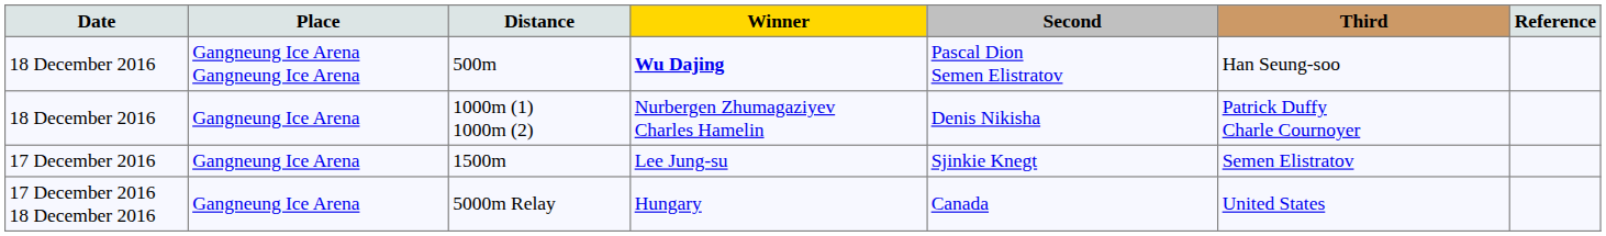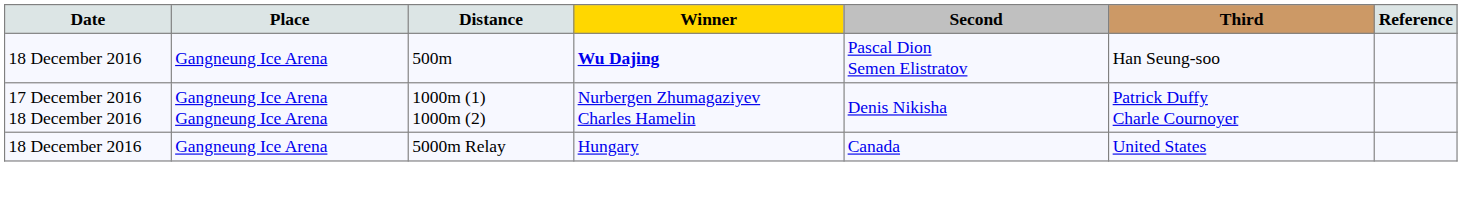500m | Place: Gangneung Ice Arena Gangneung Ice Arena -> Gangneung Ice Arena
1000m (1) 1000m (2) | Date: 18 December 2016 -> 17 December 2016 18 December 2016
1000m (1) 1000m (2) | Place: Gangneung Ice Arena -> Gangneung Ice Arena Gangneung Ice Arena
- row: 17 December 2016 | Gangneung Ice Arena | 1500m | Lee Jung-su | Sjinkie Knegt | Semen Elistratov
5000m Relay | Date: 17 December 2016 18 December 2016 -> 18 December 2016
